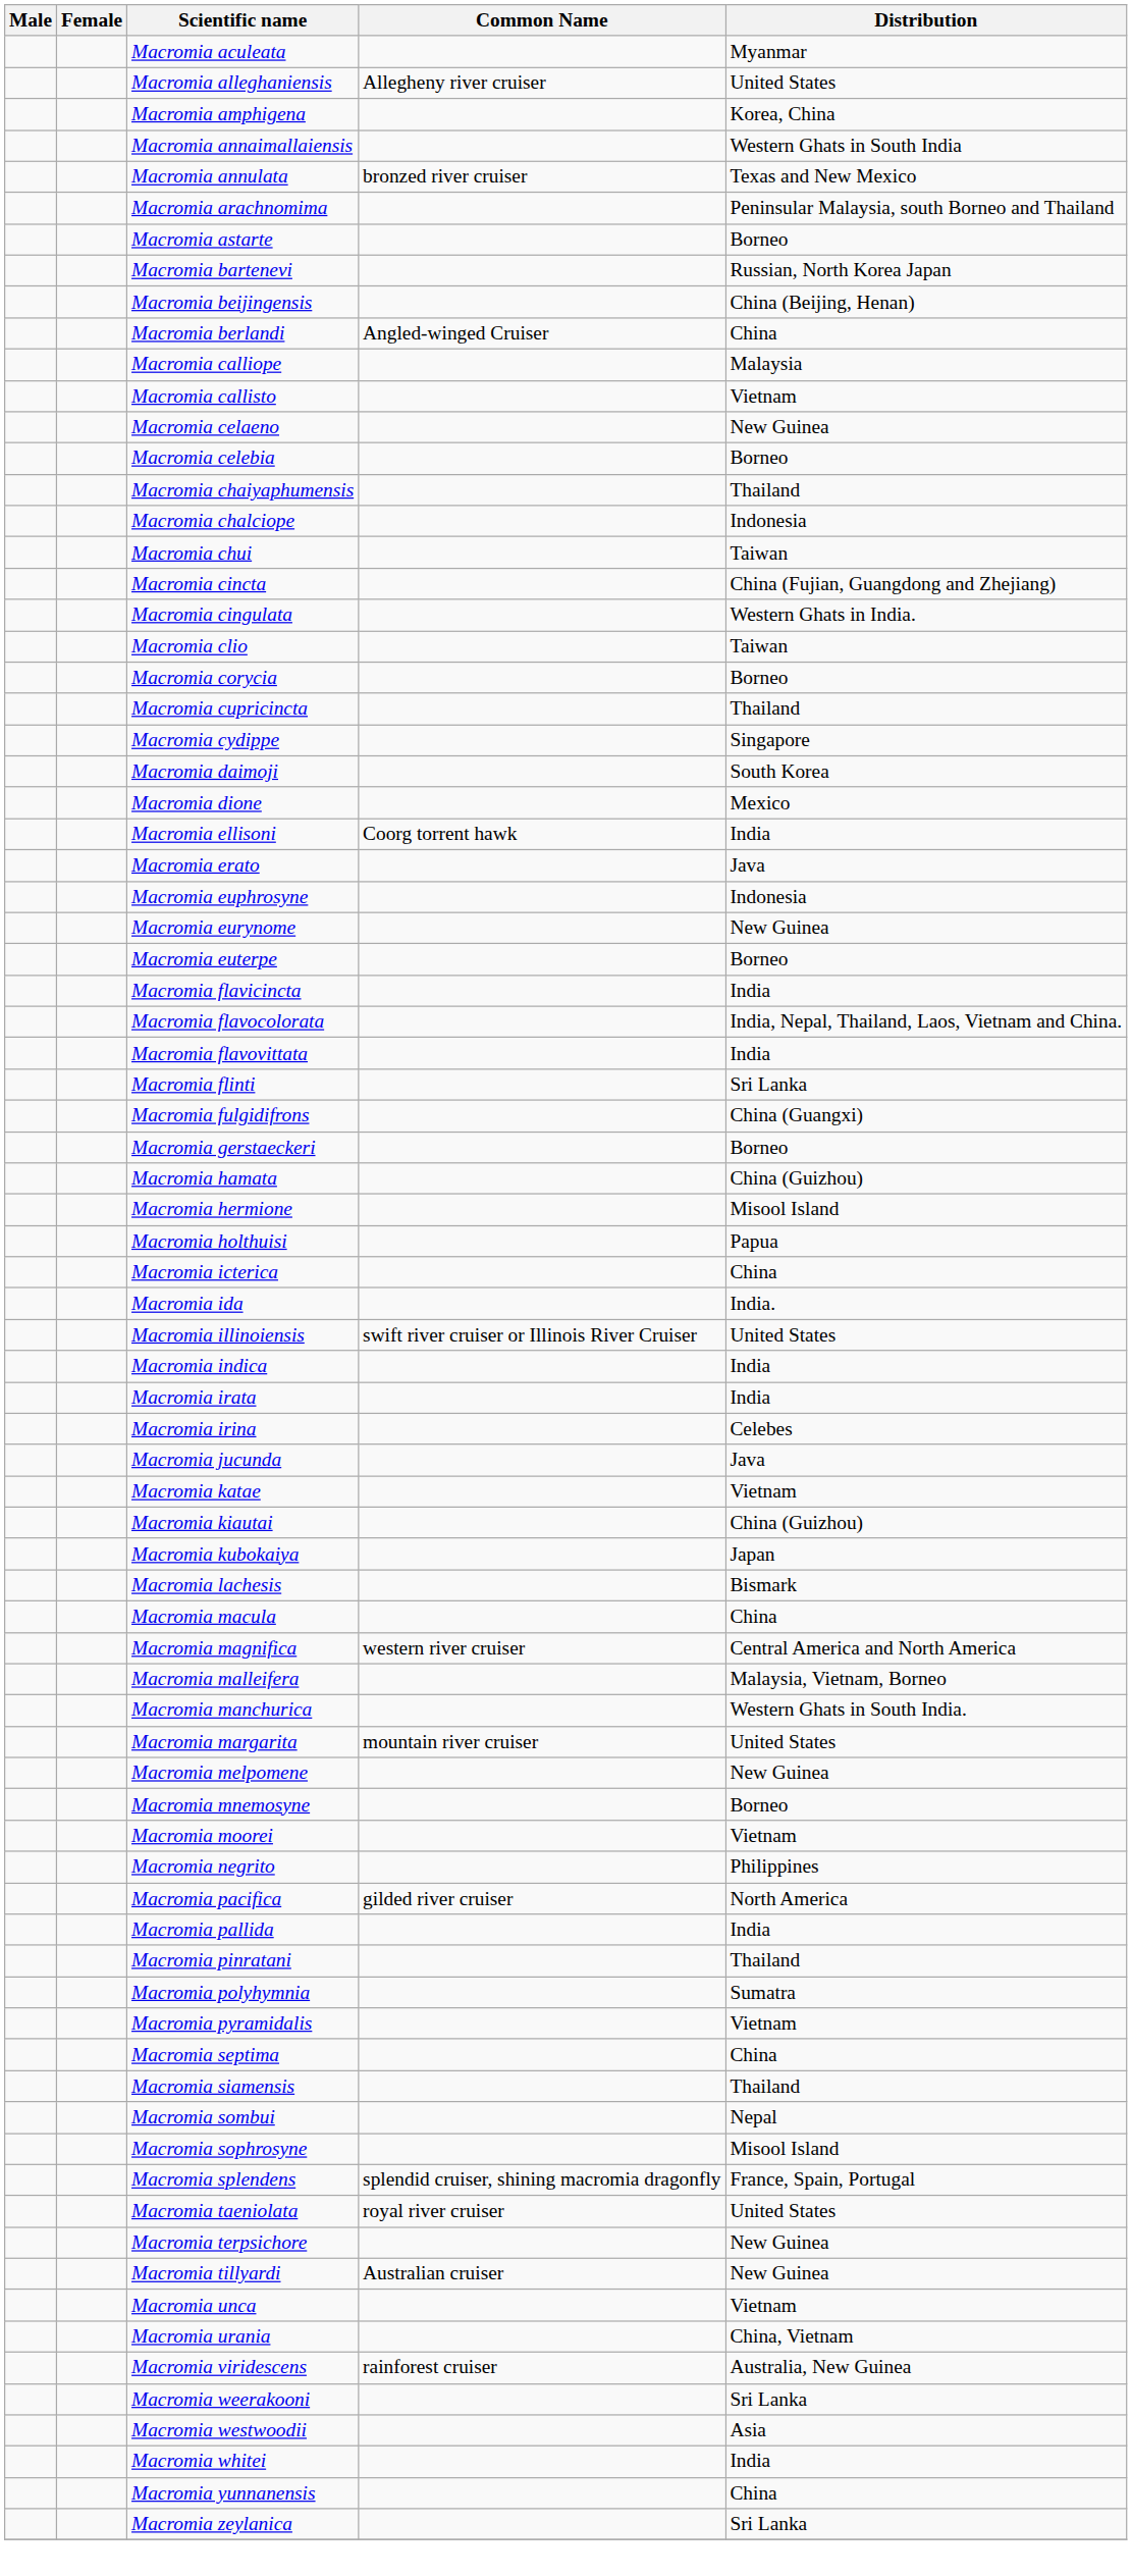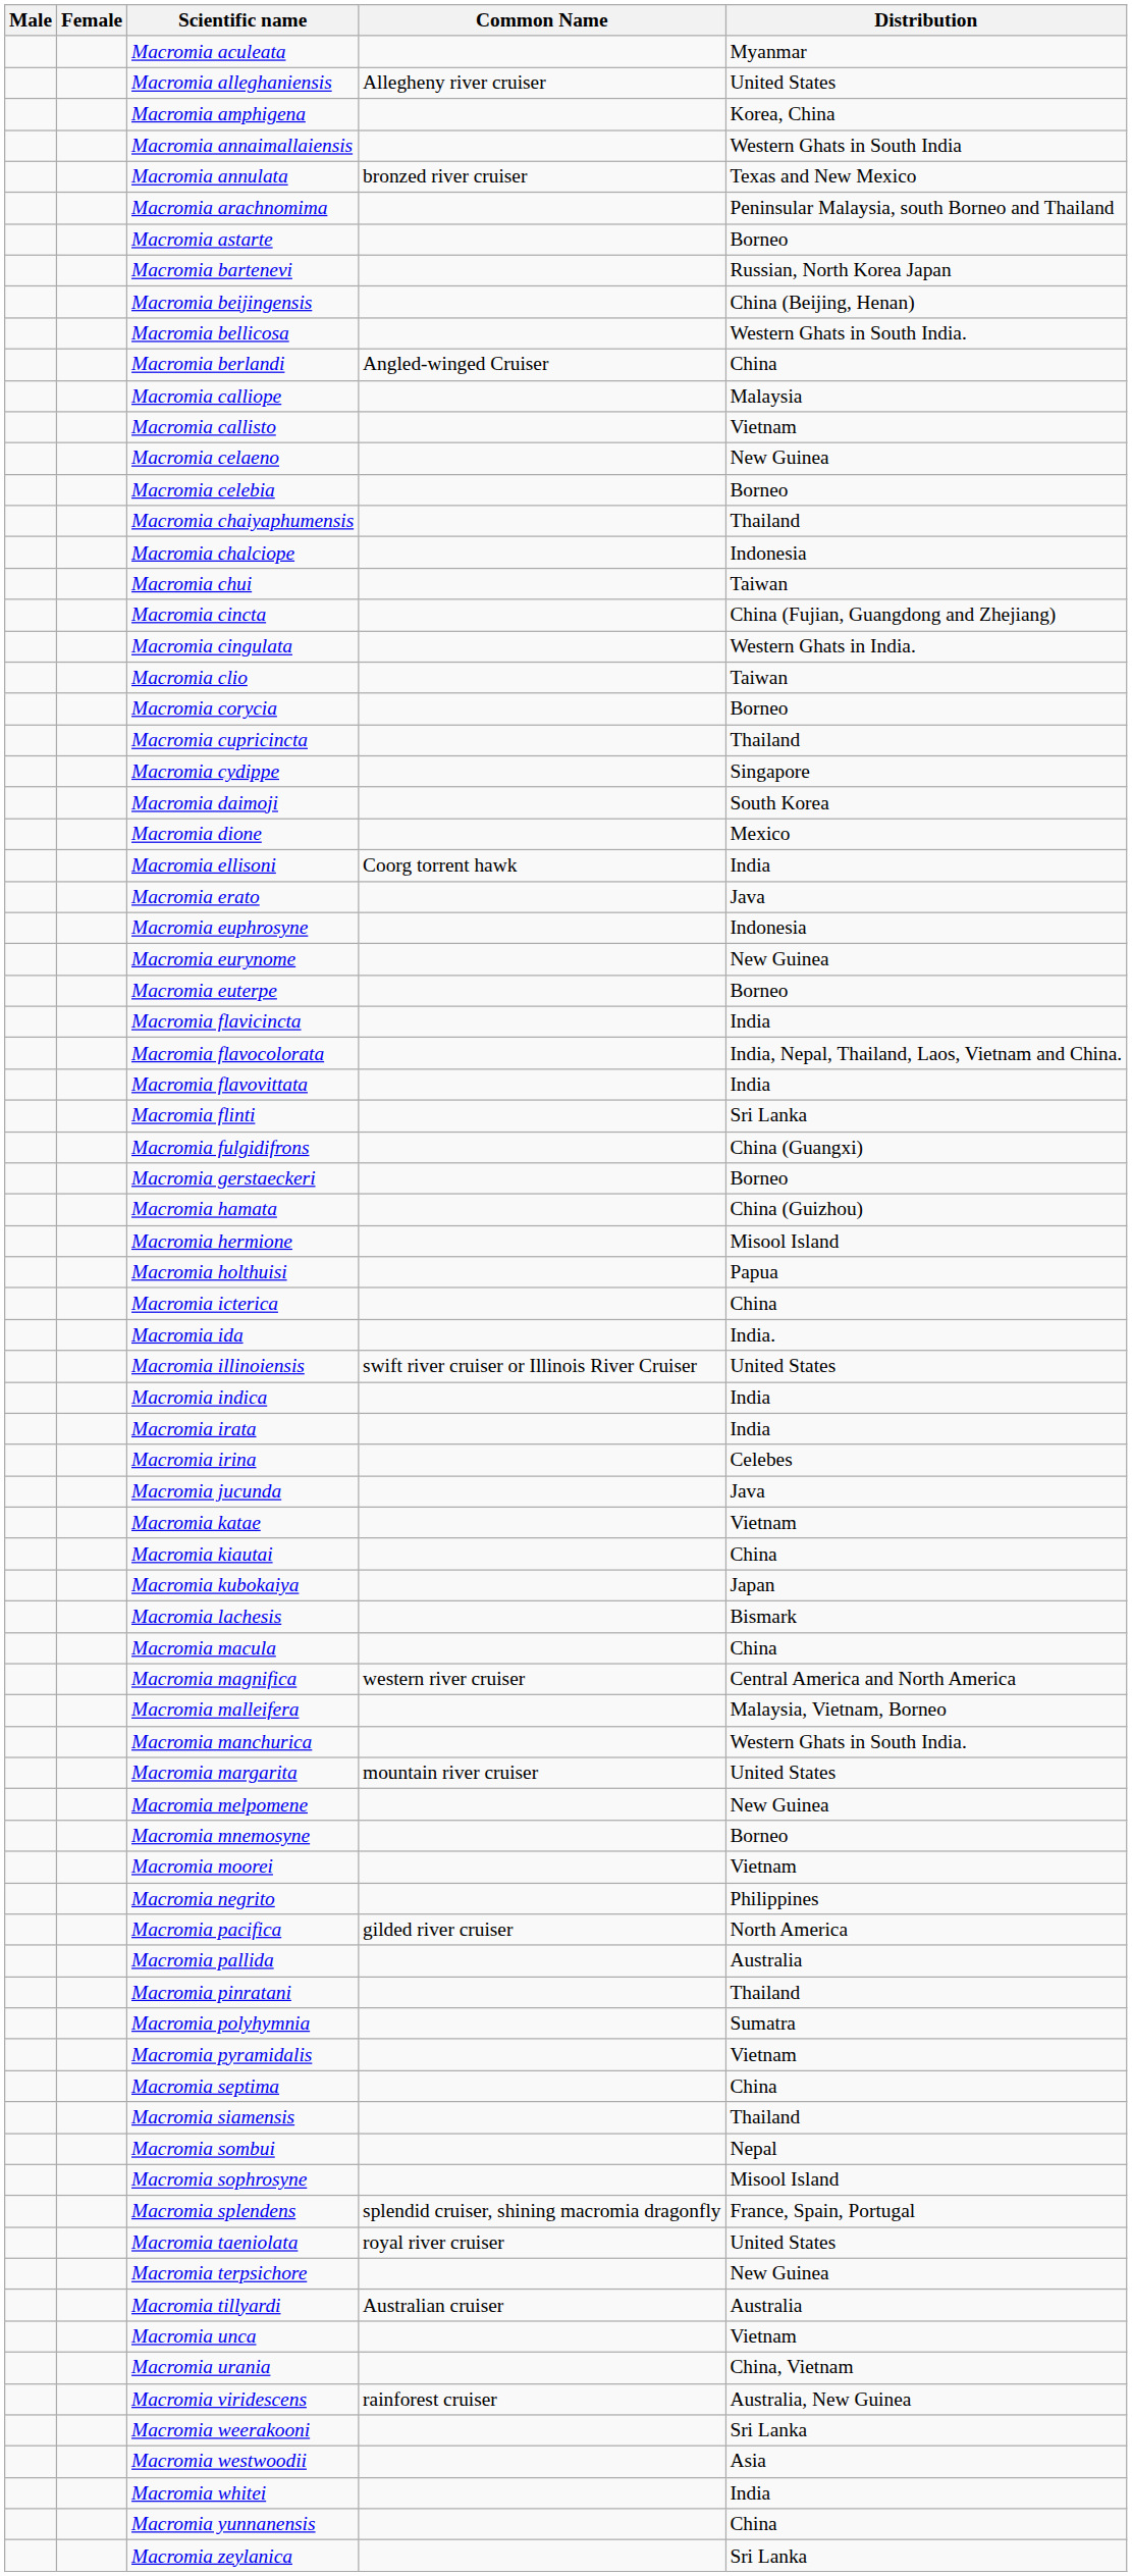+ row: Macromia bellicosa | Western Ghats in South India.
Macromia kiautai | Distribution: China (Guizhou) -> China
Macromia pallida | Distribution: India -> Australia
Macromia tillyardi | Distribution: New Guinea -> Australia
